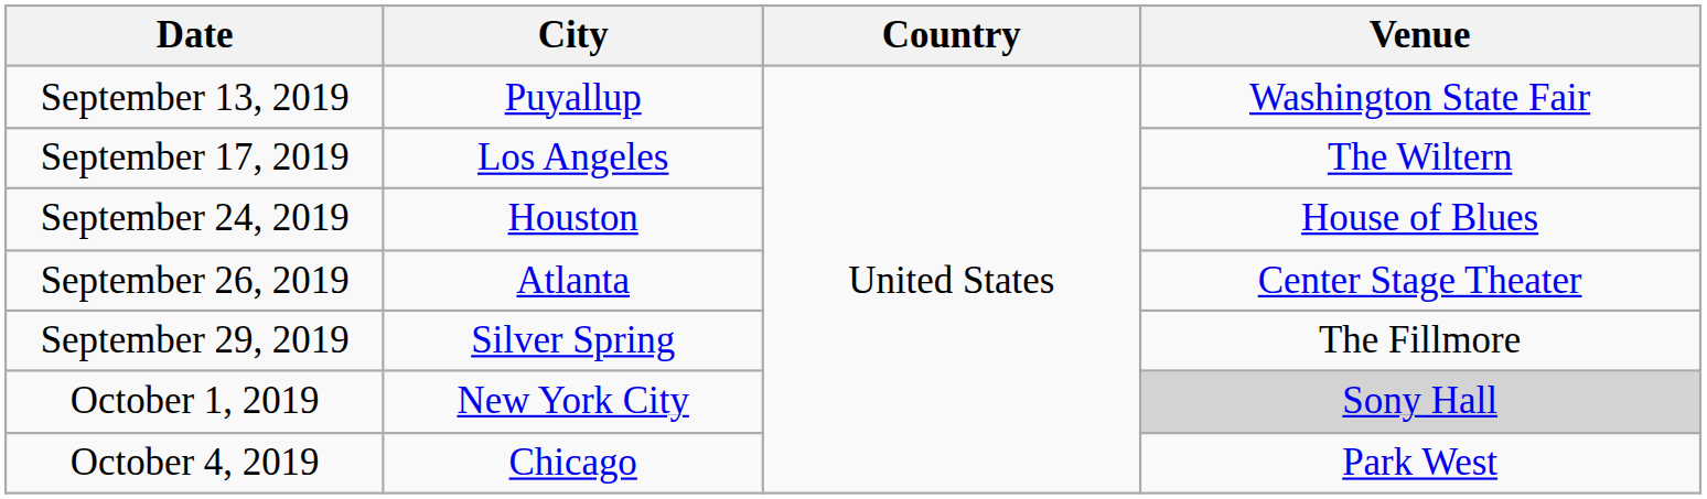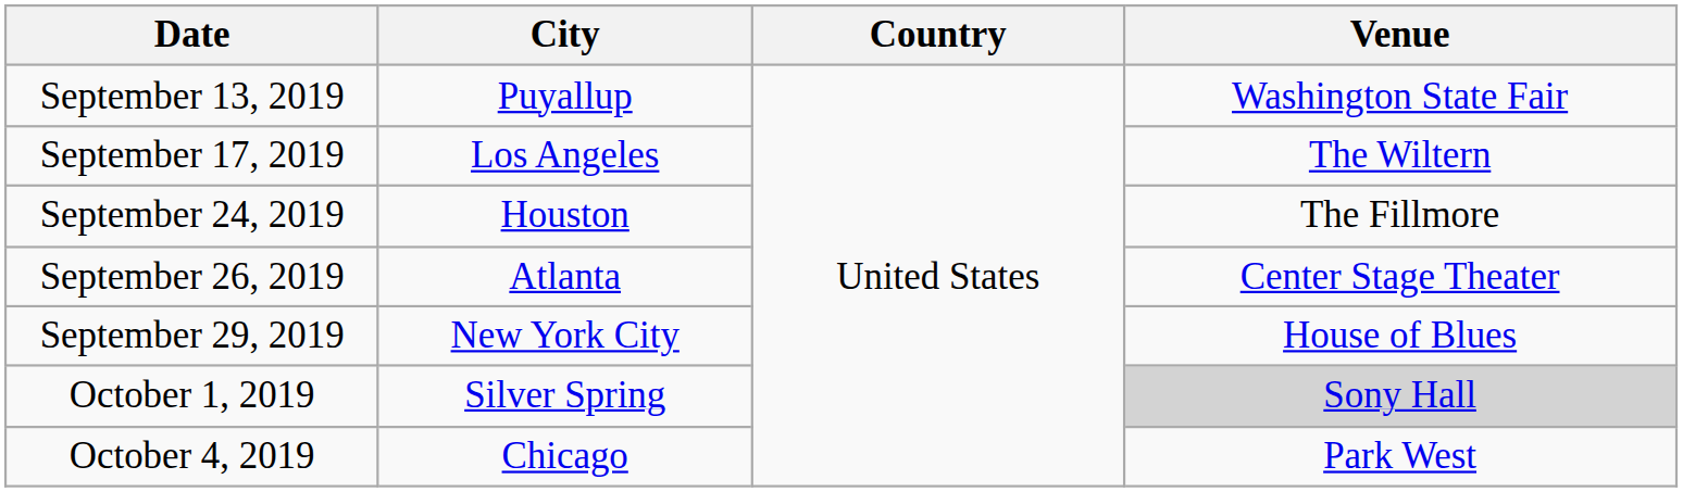September 24, 2019 | Venue: House of Blues -> The Fillmore
September 29, 2019 | City: Silver Spring -> New York City
September 29, 2019 | Venue: The Fillmore -> House of Blues
October 1, 2019 | City: New York City -> Silver Spring
